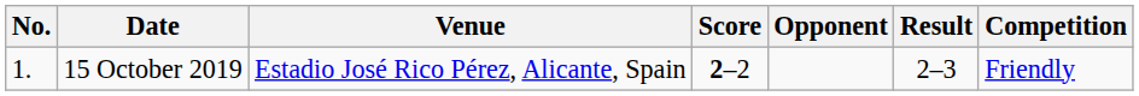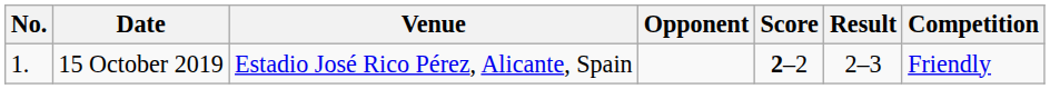columns swapped: Opponent <-> Score
